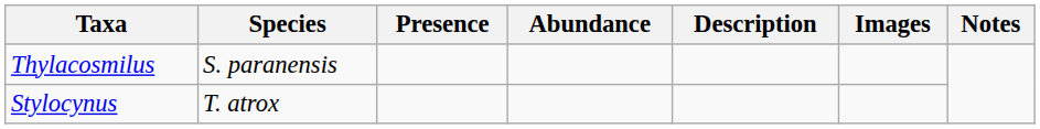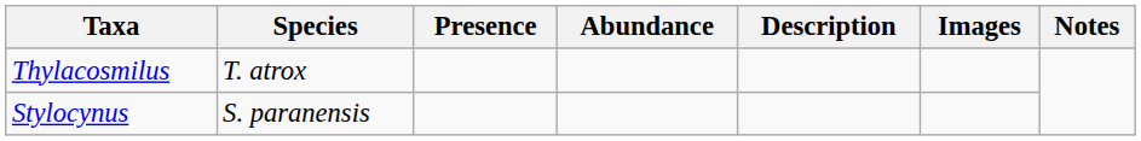Thylacosmilus | Species: S. paranensis -> T. atrox
Stylocynus | Species: T. atrox -> S. paranensis
